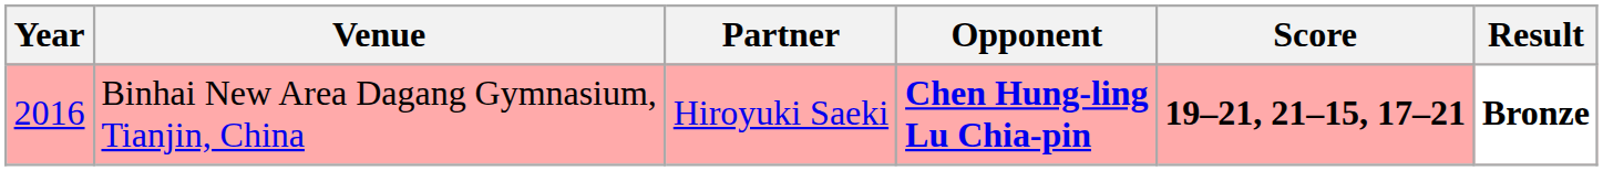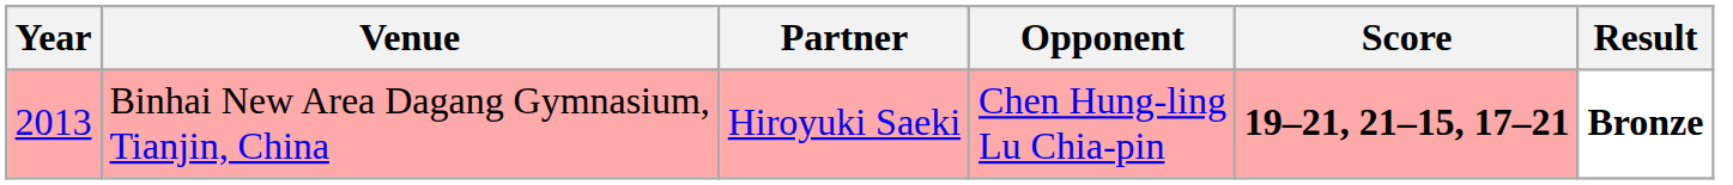Binhai New Area Dagang Gymnasium, Tianjin, China | Year: 2016 -> 2013
Binhai New Area Dagang Gymnasium, Tianjin, China | Opponent: bold -> normal
